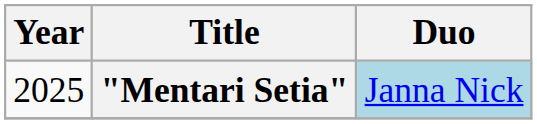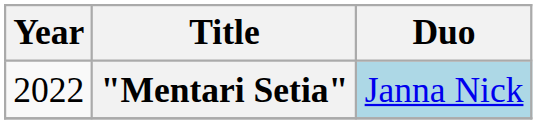"Mentari Setia" | Year: 2025 -> 2022
